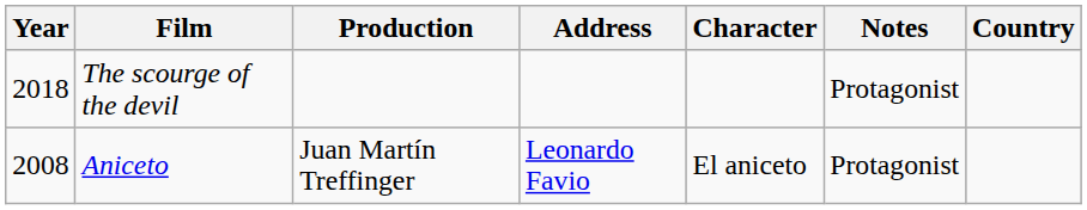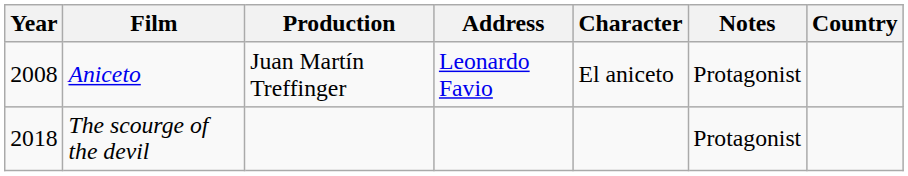rows swapped: Aniceto <-> The scourge of the devil
